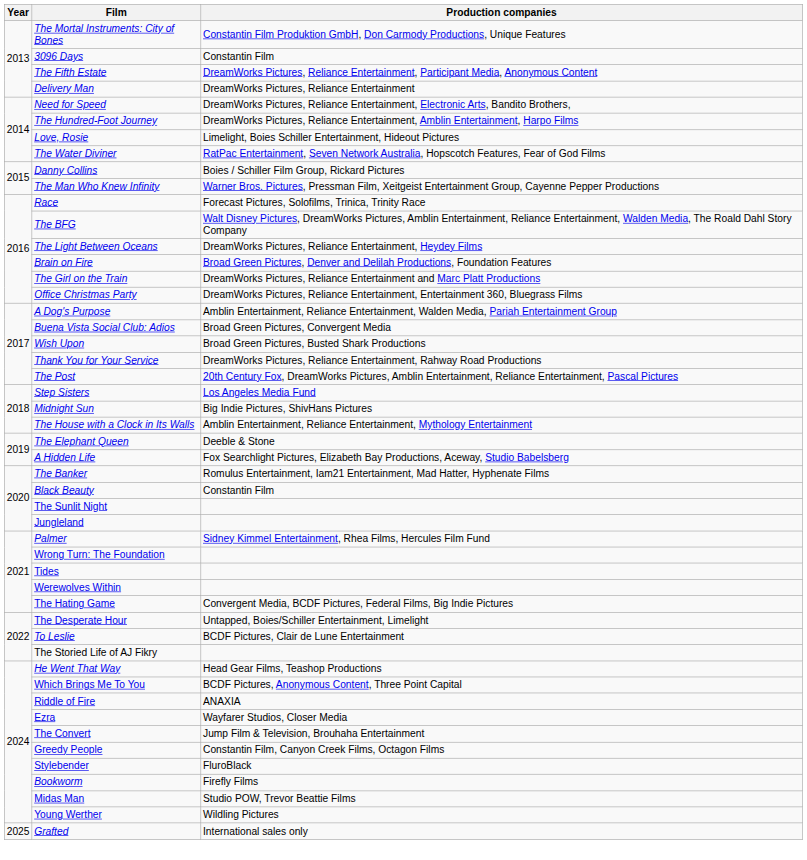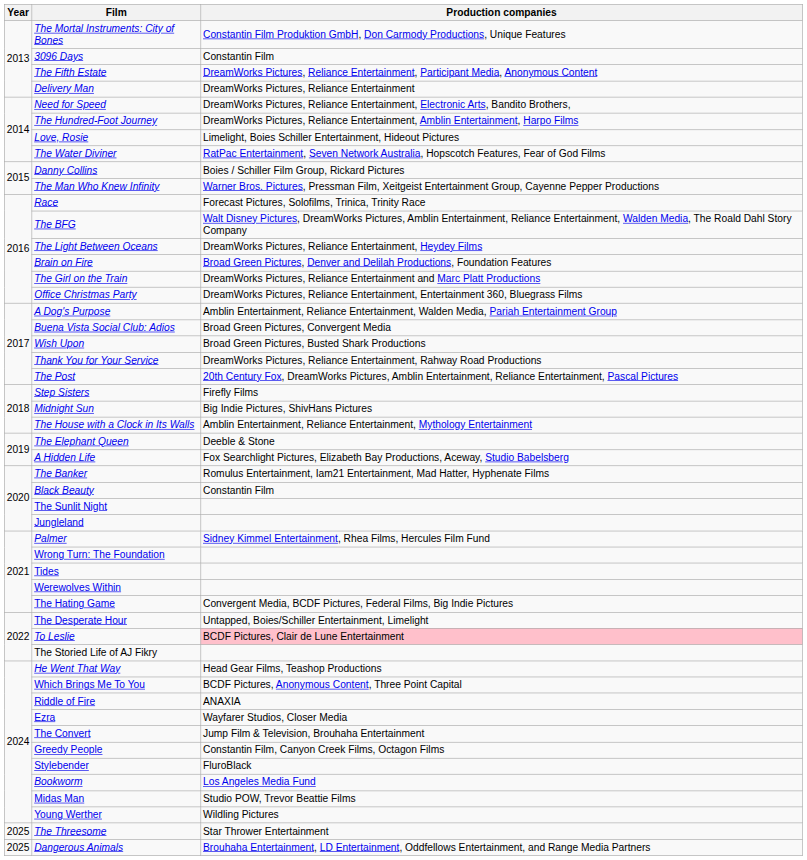Step Sisters | Production companies: Los Angeles Media Fund -> Firefly Films
To Leslie | Production companies: no background -> pink background
Bookworm | Production companies: Firefly Films -> Los Angeles Media Fund
- row: 2025 | Grafted | International sales only
+ row: 2025 | The Threesome | Star Thrower Entertainment
+ row: 2025 | Dangerous Animals | Brouhaha Entertainment, LD Entertainment, Oddfellows Entertainment, and Range Media Partners
